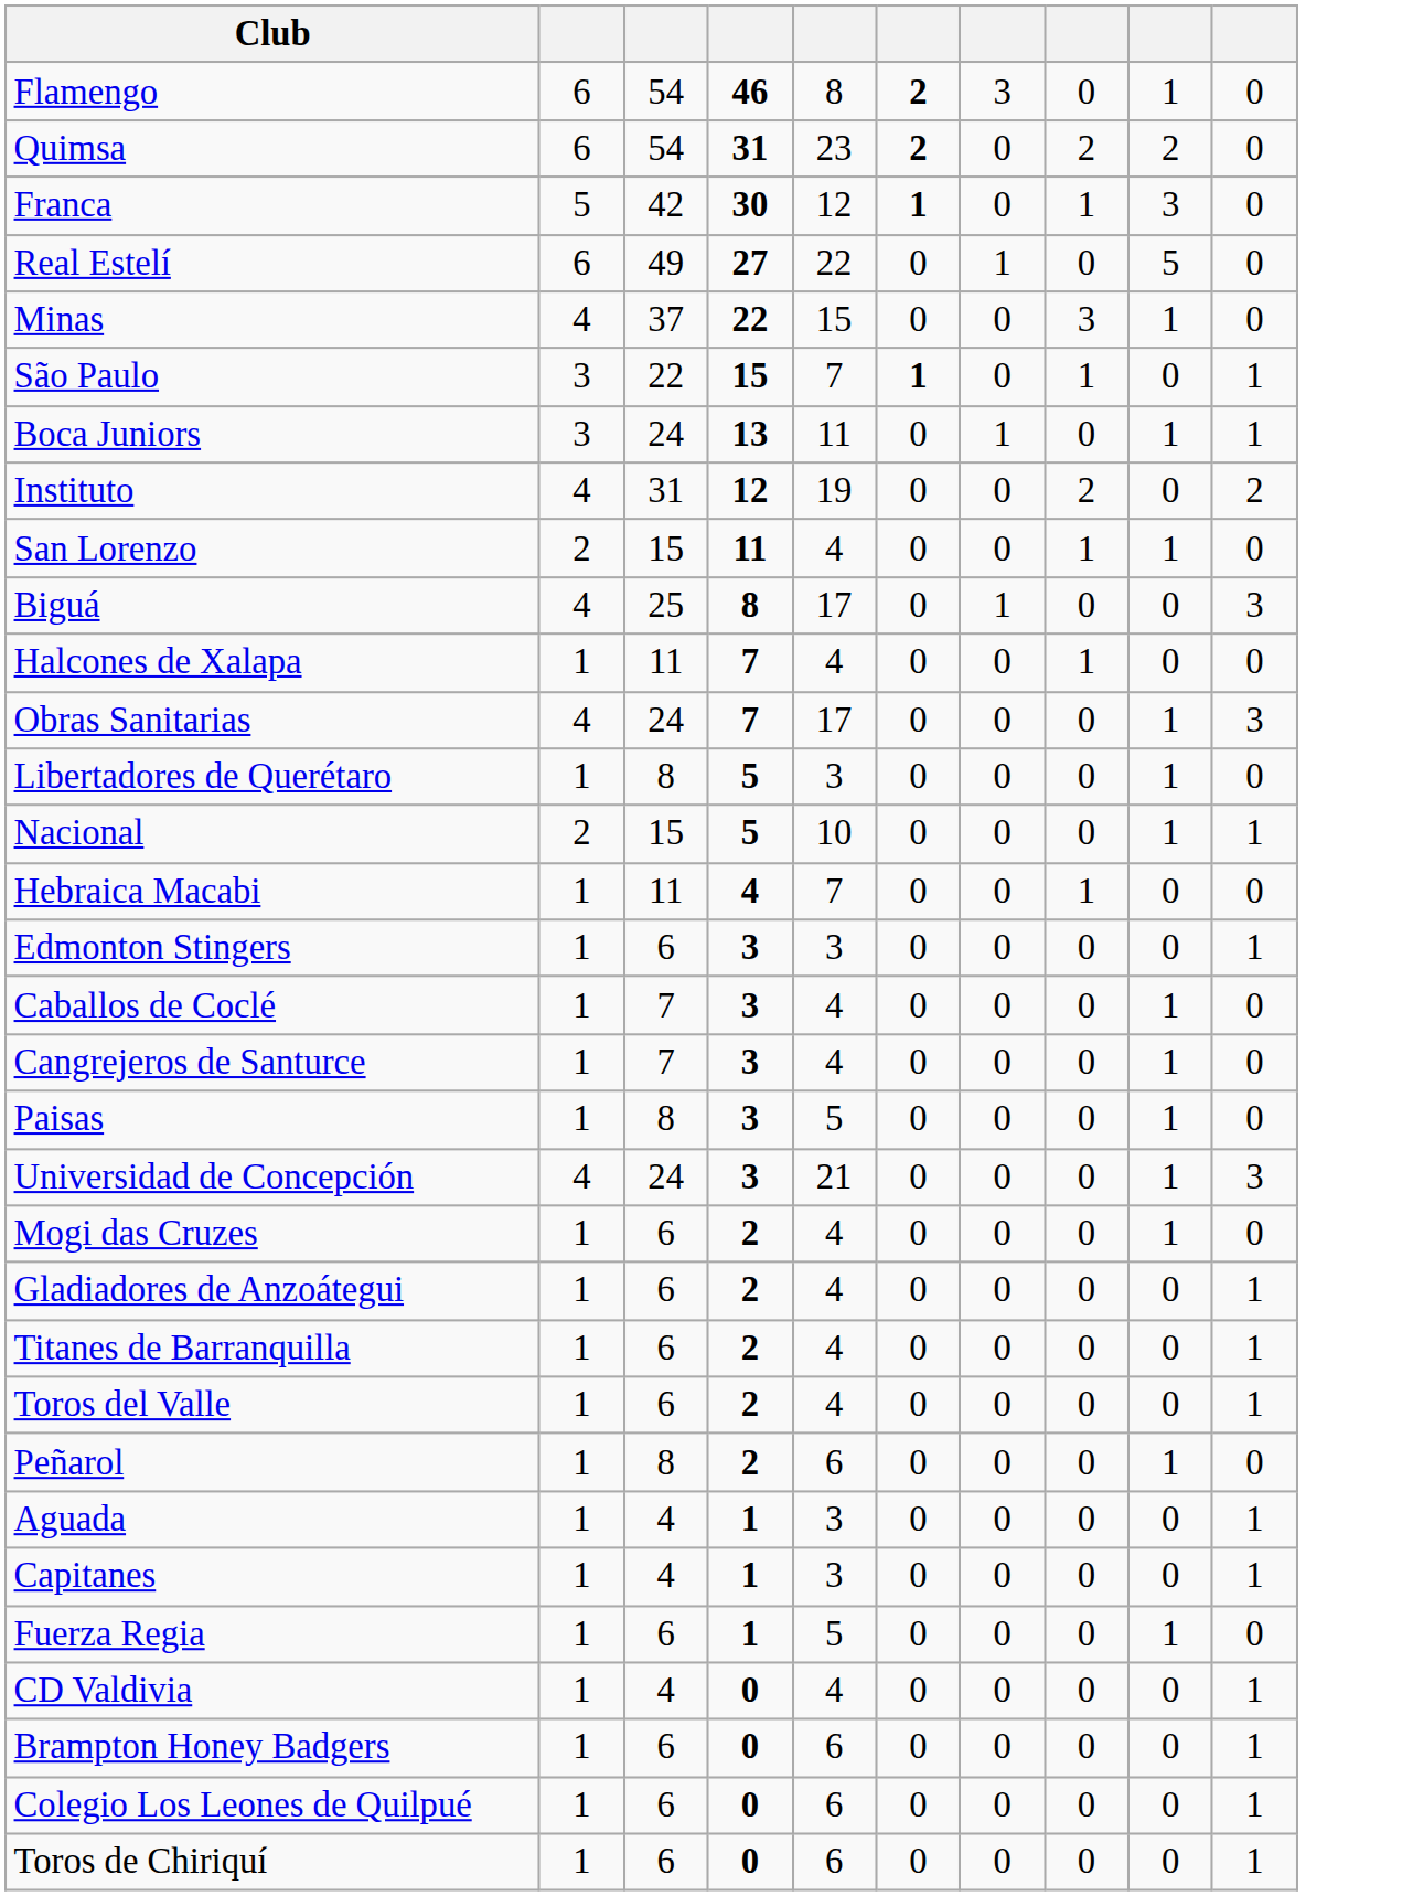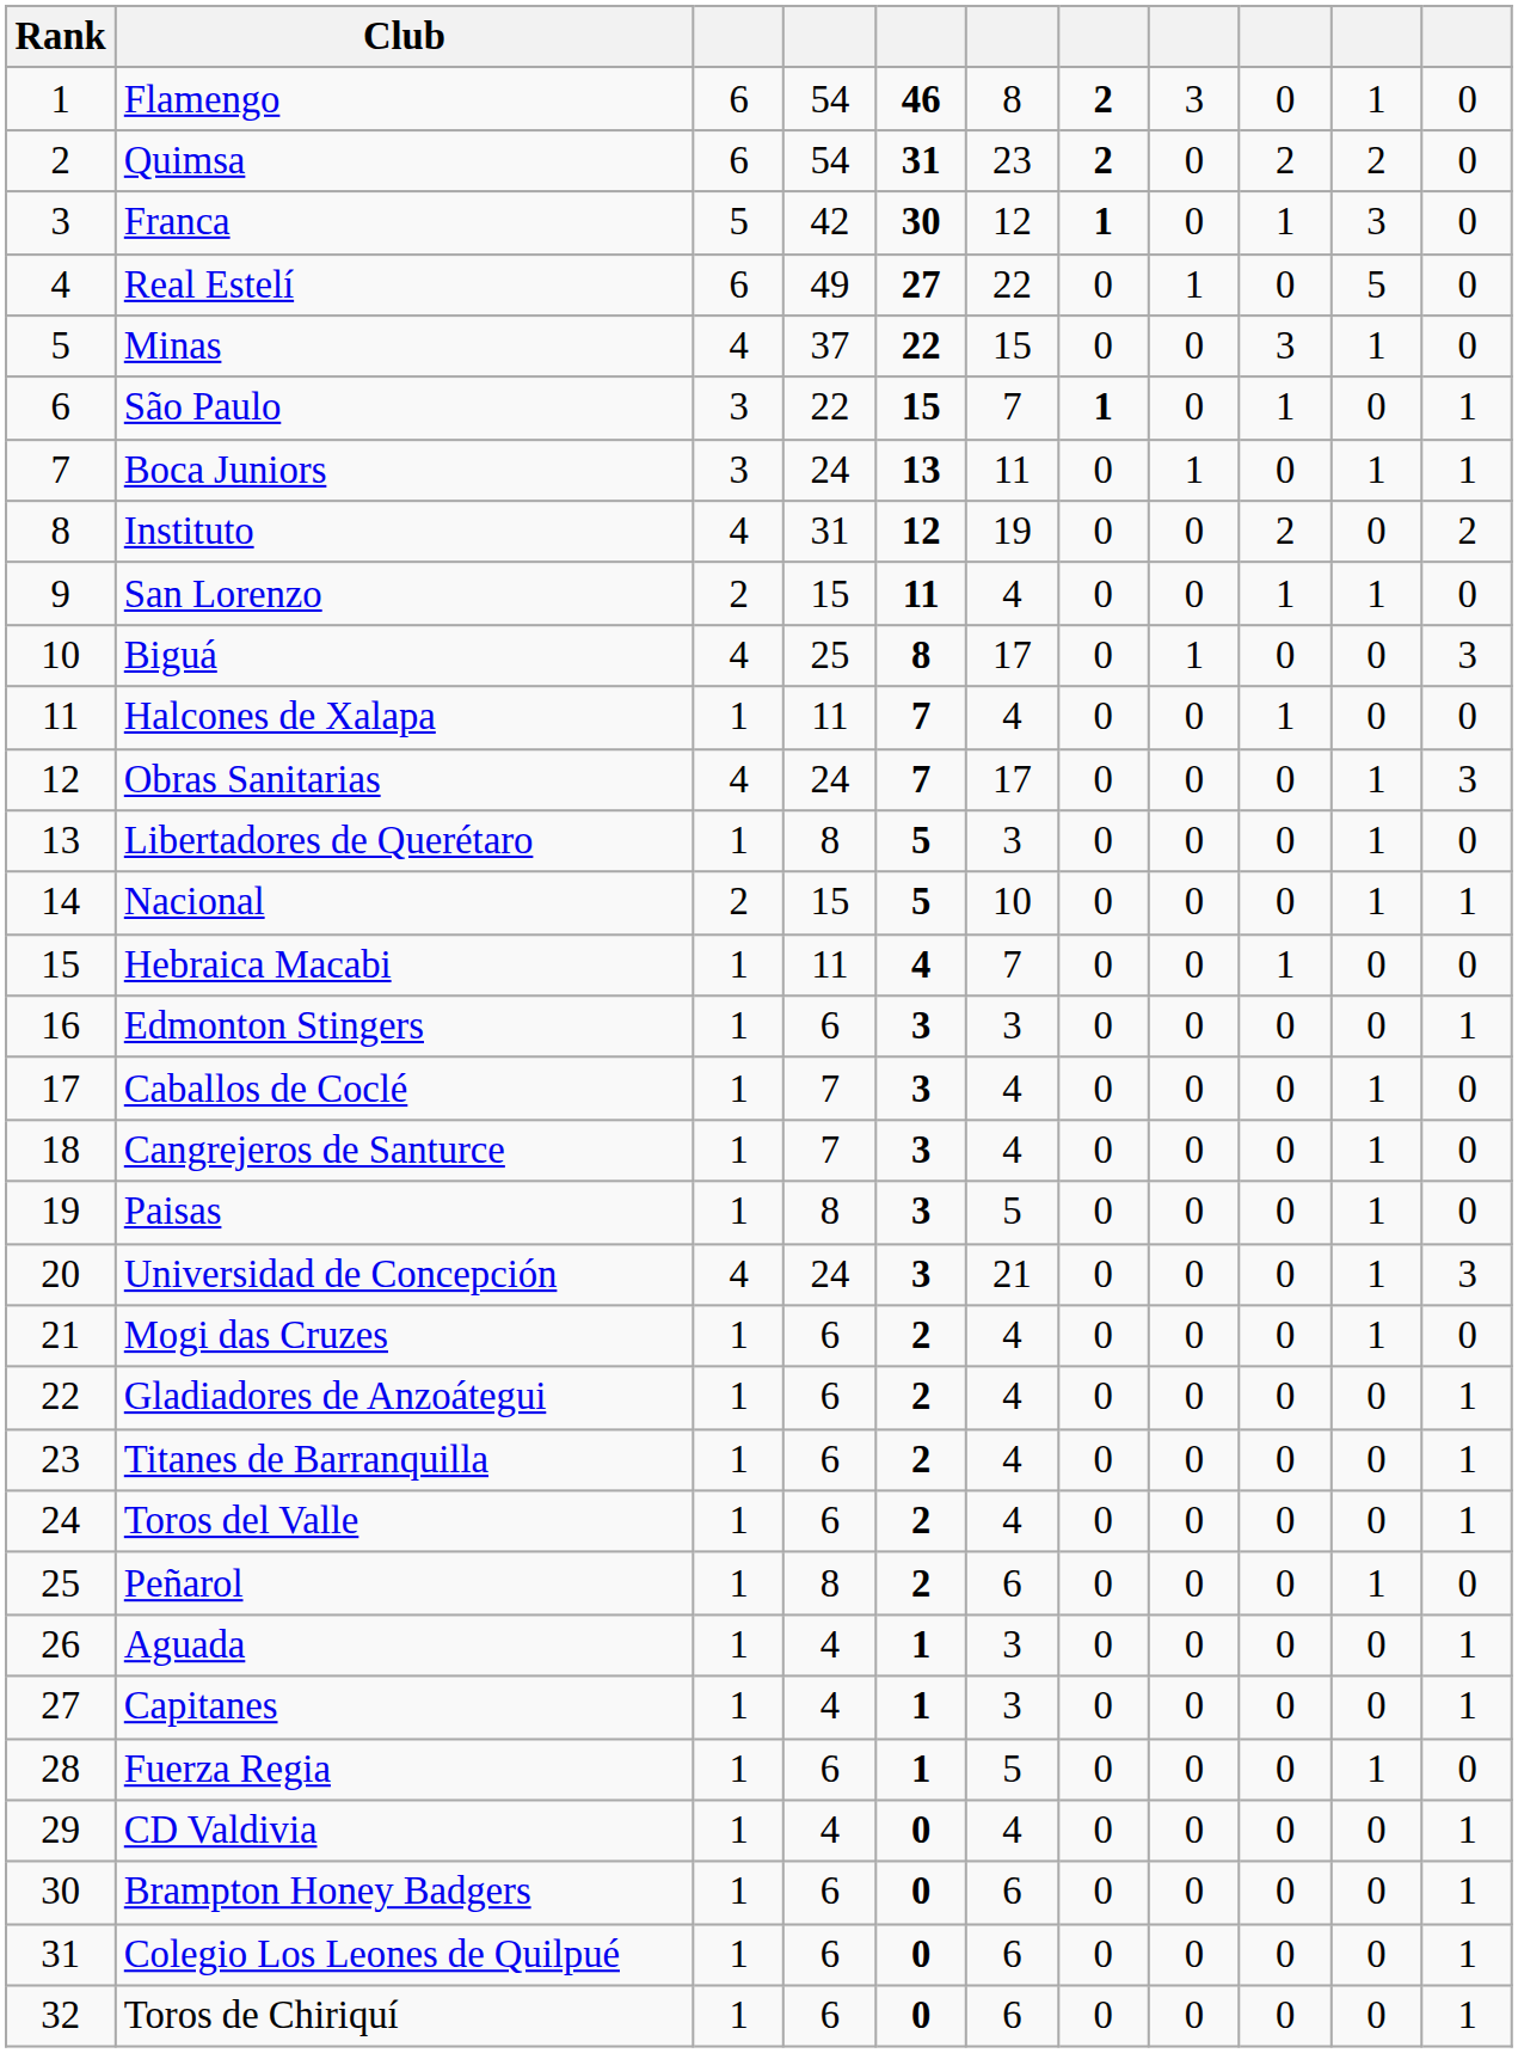+ column: Rank | 1 | 2 | 3 | 4 | 5 | 6 | 7 | 8 | 9 | 10 | 11 | 12 | 13 | 14 | 15 | 16 | 17 | 18 | 19 | 20 | 21 | 22 | 23 | 24 | 25 | 26 | 27 | 28 | 29 | 30 | 31 | 32
